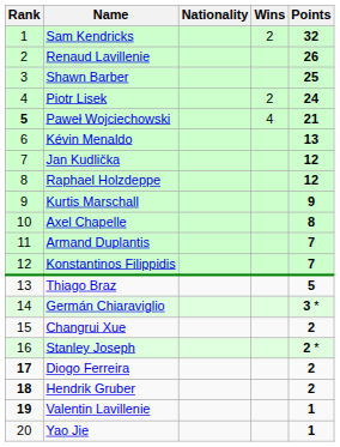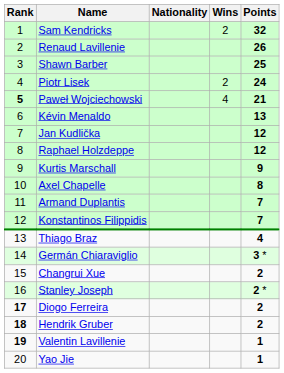Thiago Braz | Points: 5 -> 4
